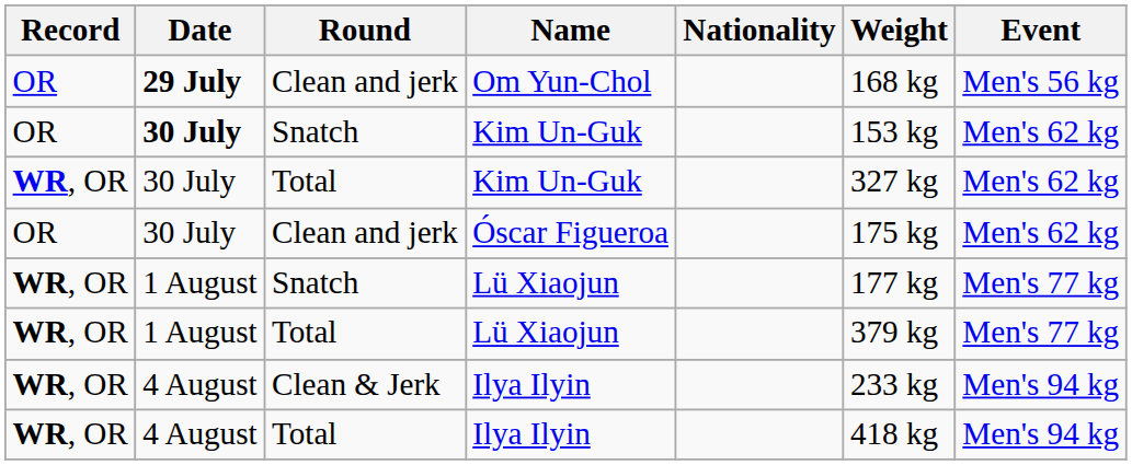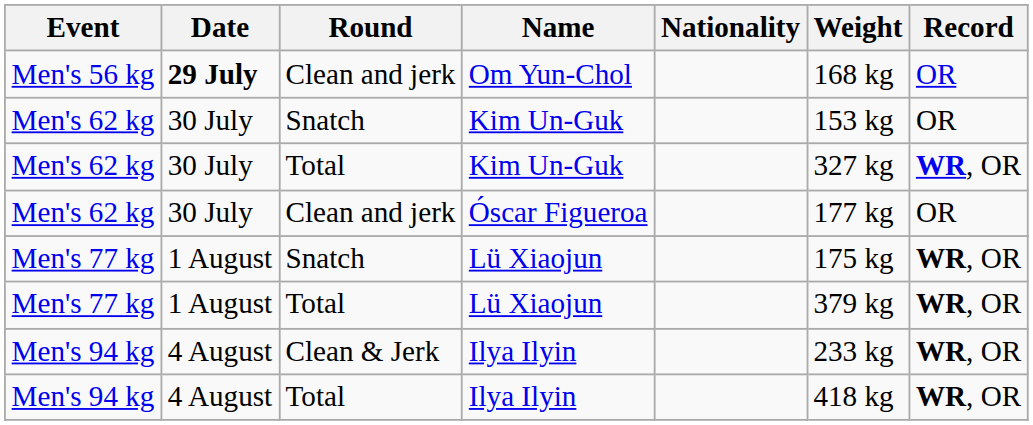columns swapped: Event <-> Record
Snatch / Kim Un-Guk | Date: bold -> normal
Óscar Figueroa | Weight: 175 kg -> 177 kg
Snatch / Lü Xiaojun | Weight: 177 kg -> 175 kg
